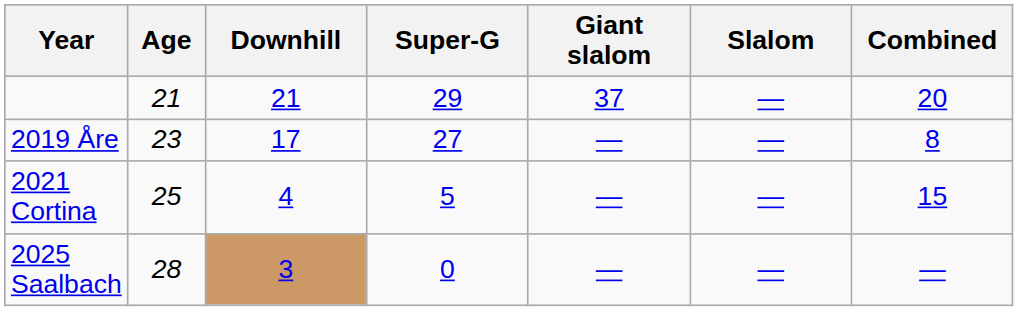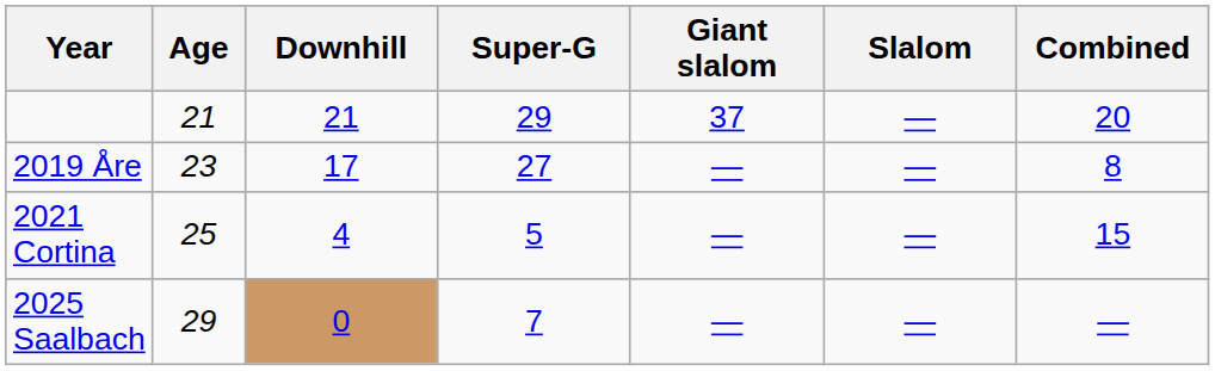2025 Saalbach | Age: 28 -> 29
2025 Saalbach | Downhill: 3 -> 0
2025 Saalbach | Super-G: 0 -> 7
